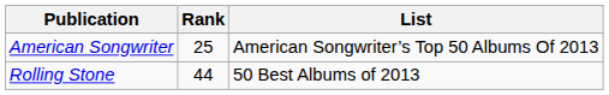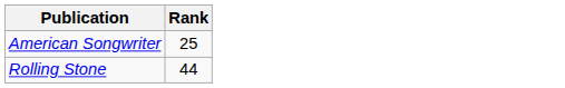- column: List | American Songwriter’s Top 50 Albums Of 2013 | 50 Best Albums of 2013
